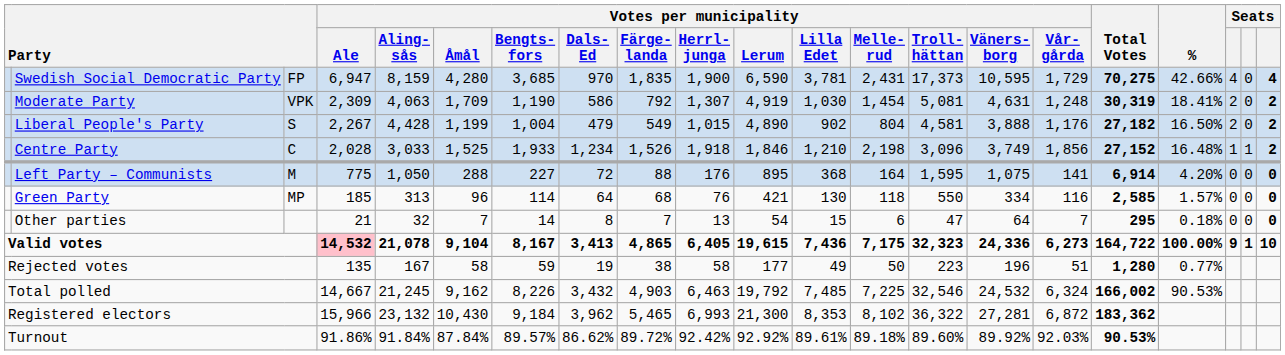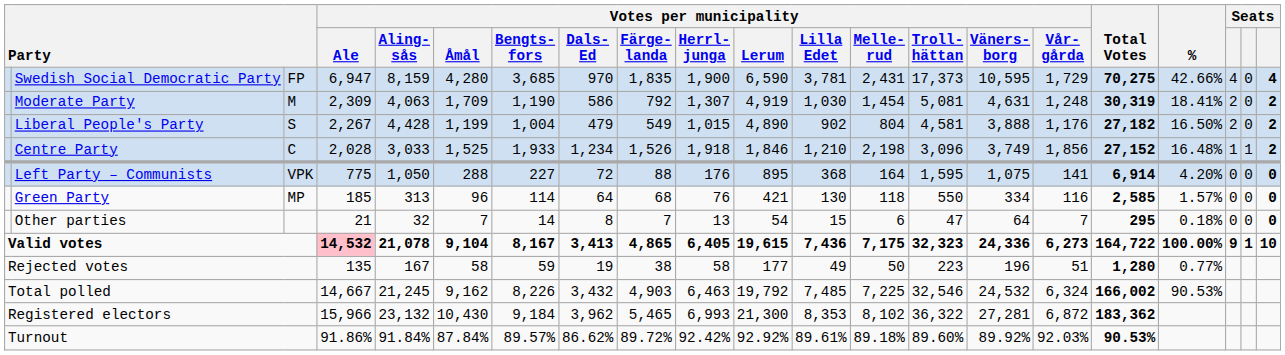Moderate Party | column 3: VPK -> M
Left Party – Communists | column 3: M -> VPK
